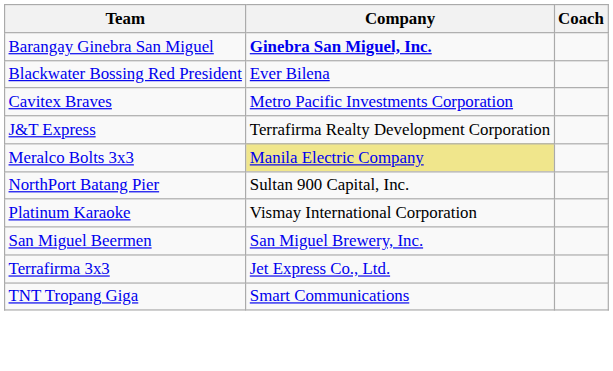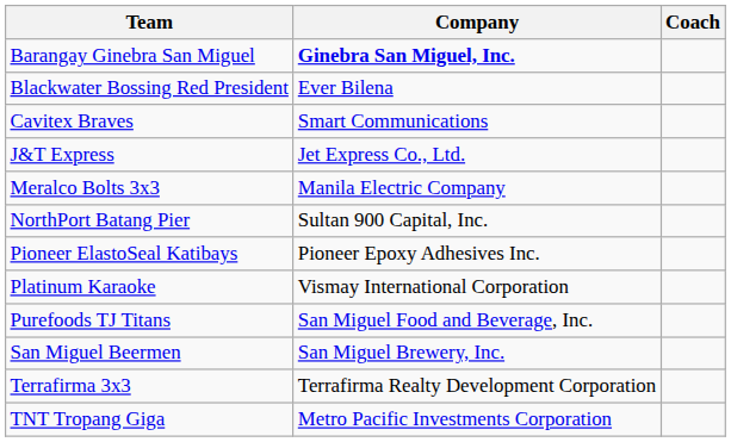Cavitex Braves | Company: Metro Pacific Investments Corporation -> Smart Communications
J&T Express | Company: Terrafirma Realty Development Corporation -> Jet Express Co., Ltd.
Meralco Bolts 3x3 | Company: khaki background -> no background
+ row: Pioneer ElastoSeal Katibays | Pioneer Epoxy Adhesives Inc.
+ row: Purefoods TJ Titans | San Miguel Food and Beverage, Inc.
Terrafirma 3x3 | Company: Jet Express Co., Ltd. -> Terrafirma Realty Development Corporation
TNT Tropang Giga | Company: Smart Communications -> Metro Pacific Investments Corporation
